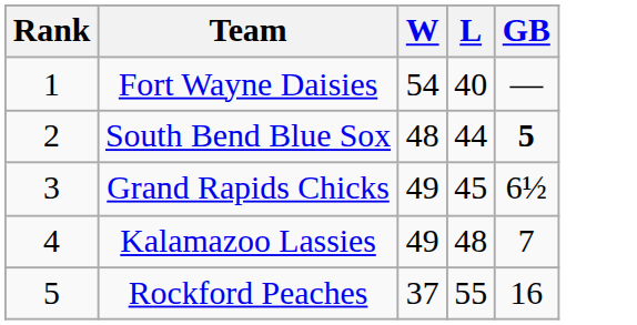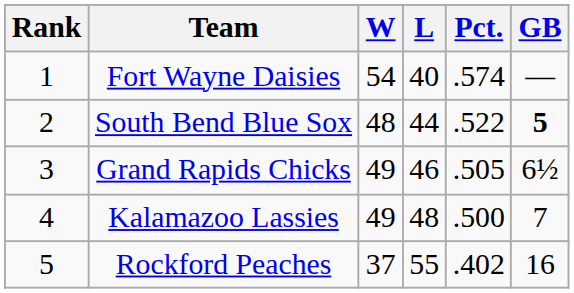+ column: Pct. | .574 | .522 | .505 | .500 | .402
Grand Rapids Chicks | L: 45 -> 46
